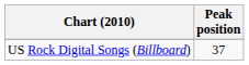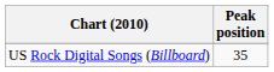US Rock Digital Songs (Billboard) | Peak position: 37 -> 35
